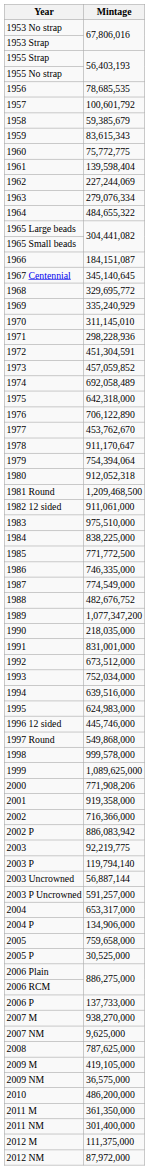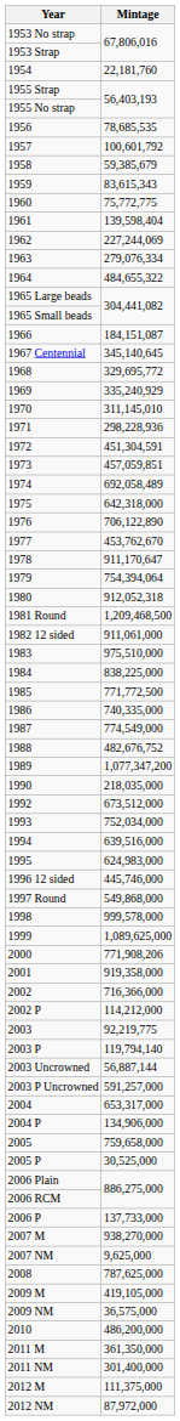+ row: 1954 | 22,181,760
1973 | Mintage: 457,059,852 -> 457,059,851
1986 | Mintage: 746,335,000 -> 740,335,000
- row: 1991 | 831,001,000
2002 P | Mintage: 886,083,942 -> 114,212,000
